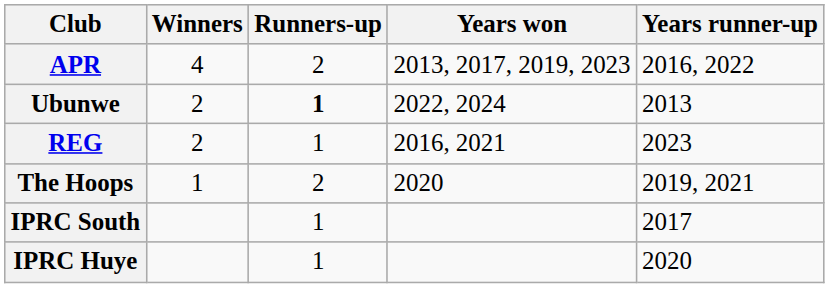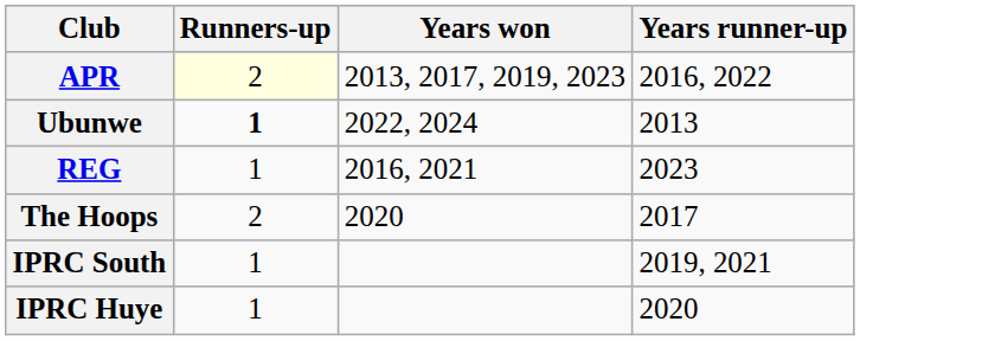- column: Winners | 4 | 2 | 2 | 1
APR | Runners-up: no background -> lightyellow background
The Hoops | Years runner-up: 2019, 2021 -> 2017
IPRC South | Years runner-up: 2017 -> 2019, 2021
